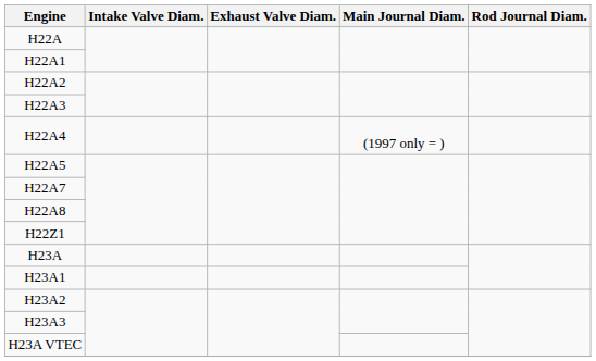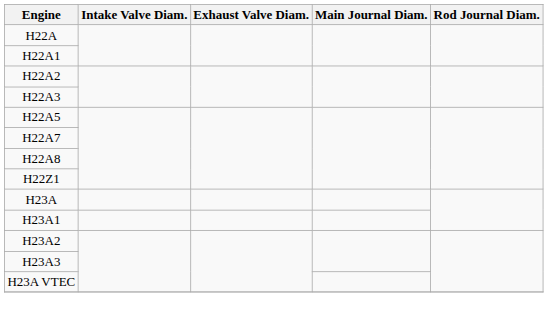- row: H22A4 | (1997 only = )
